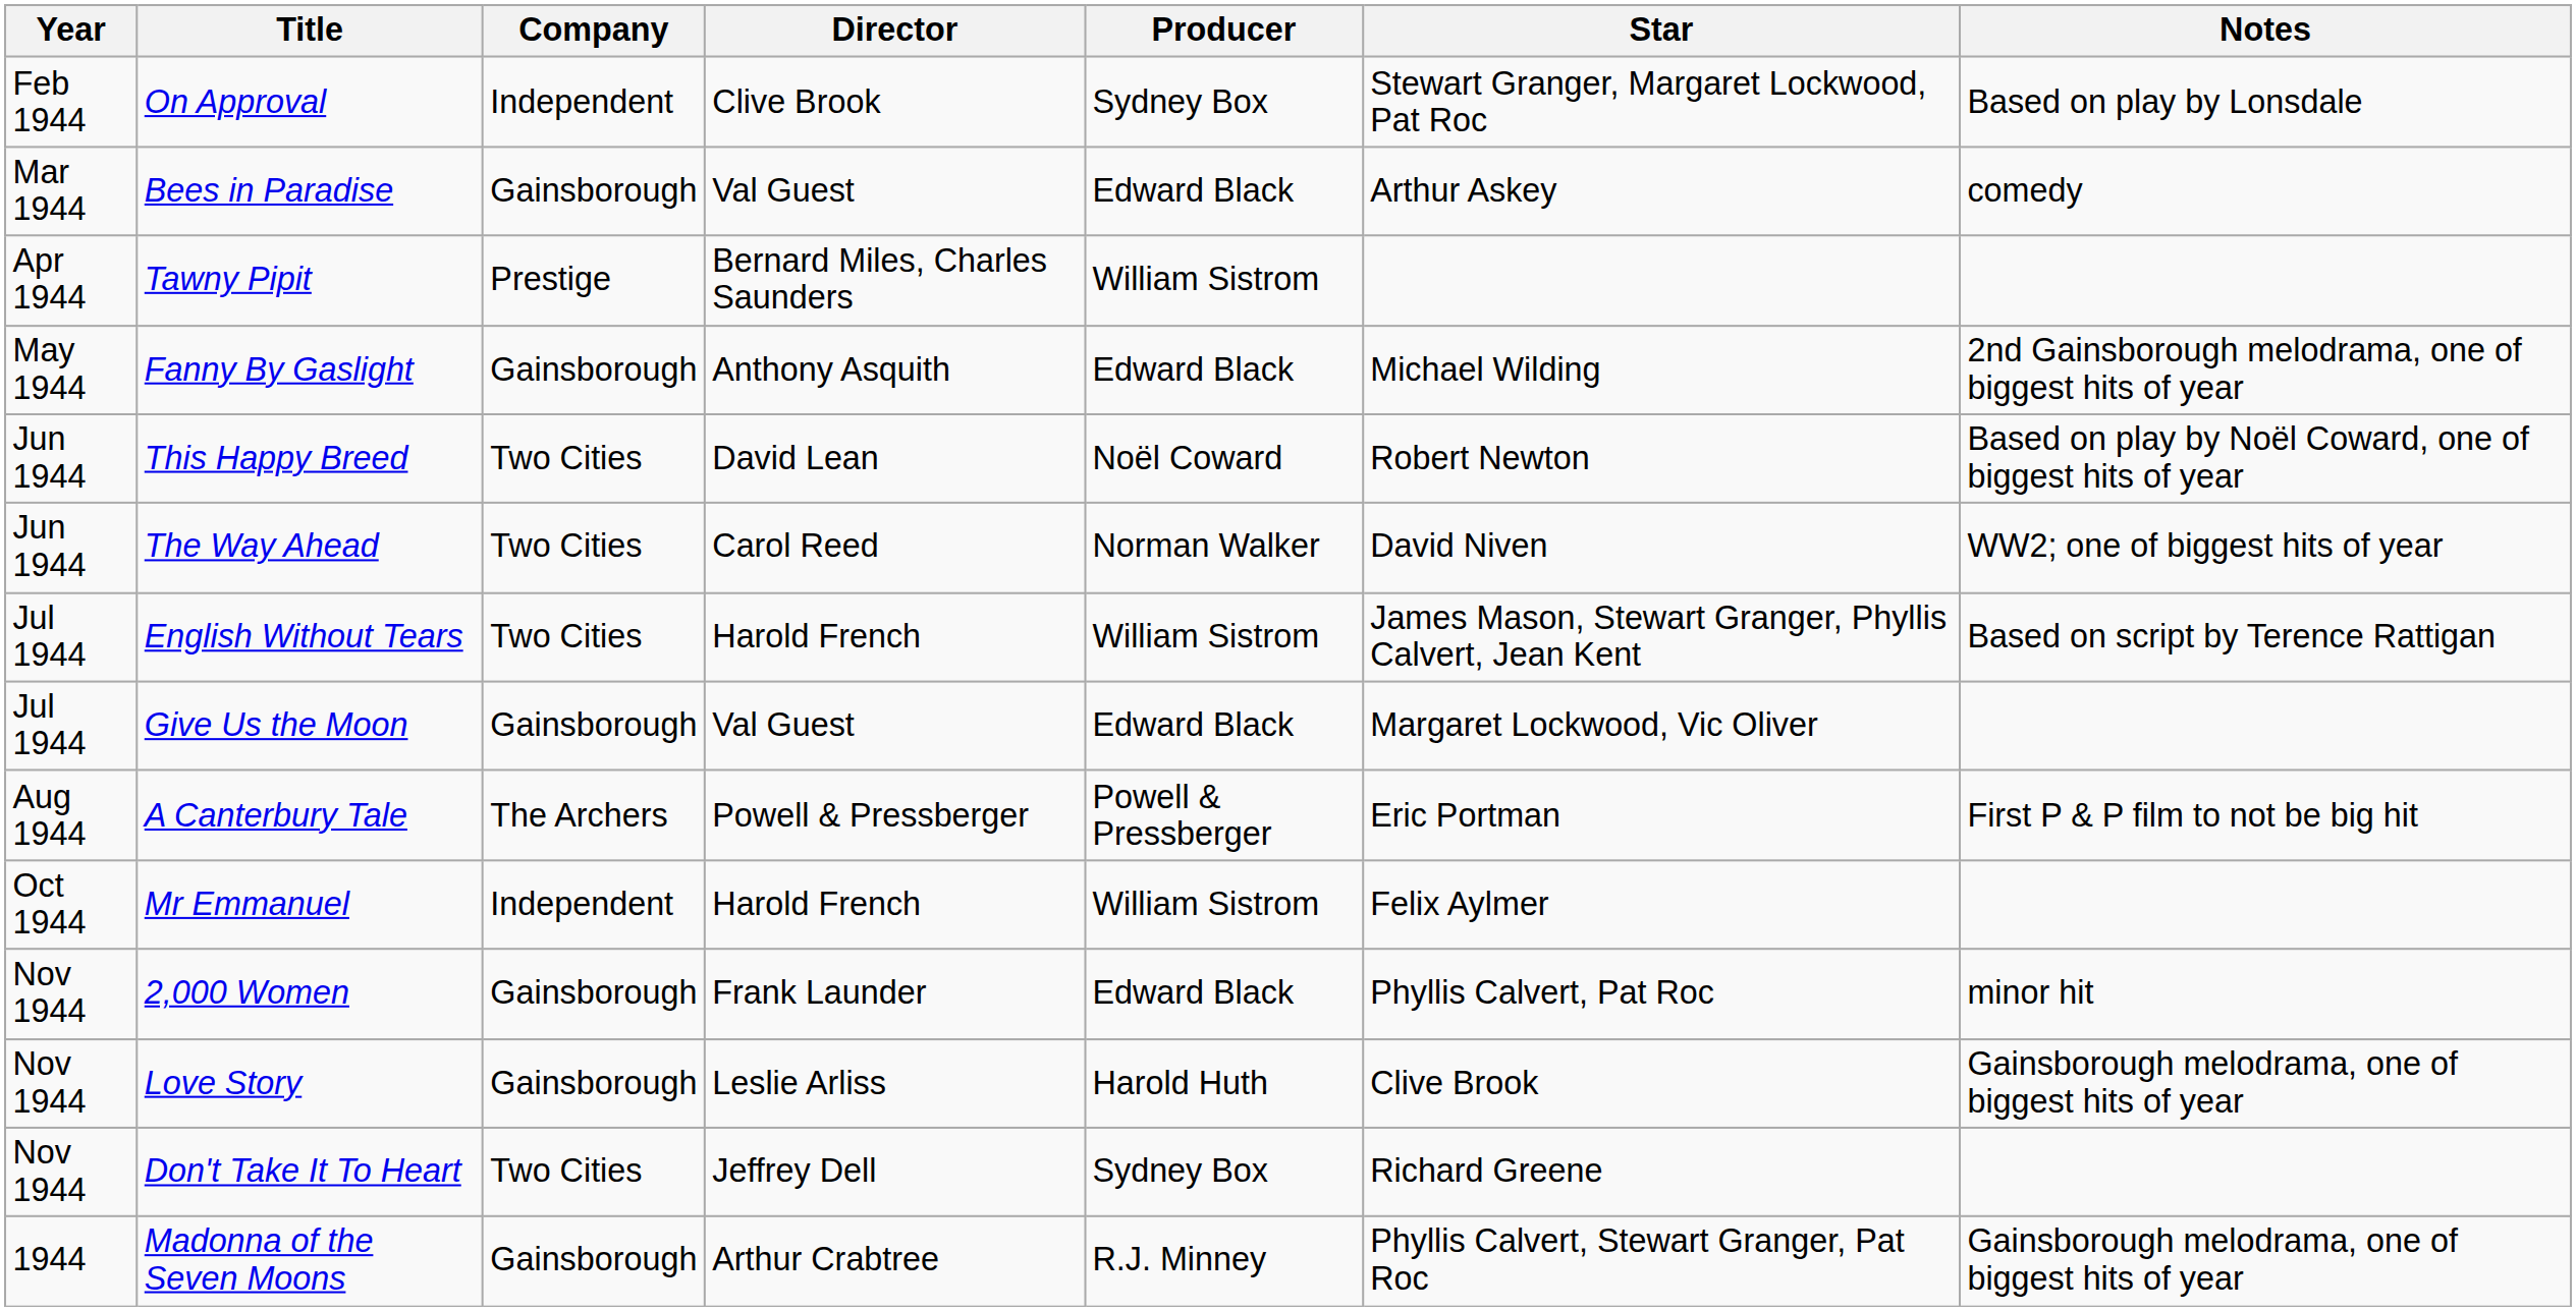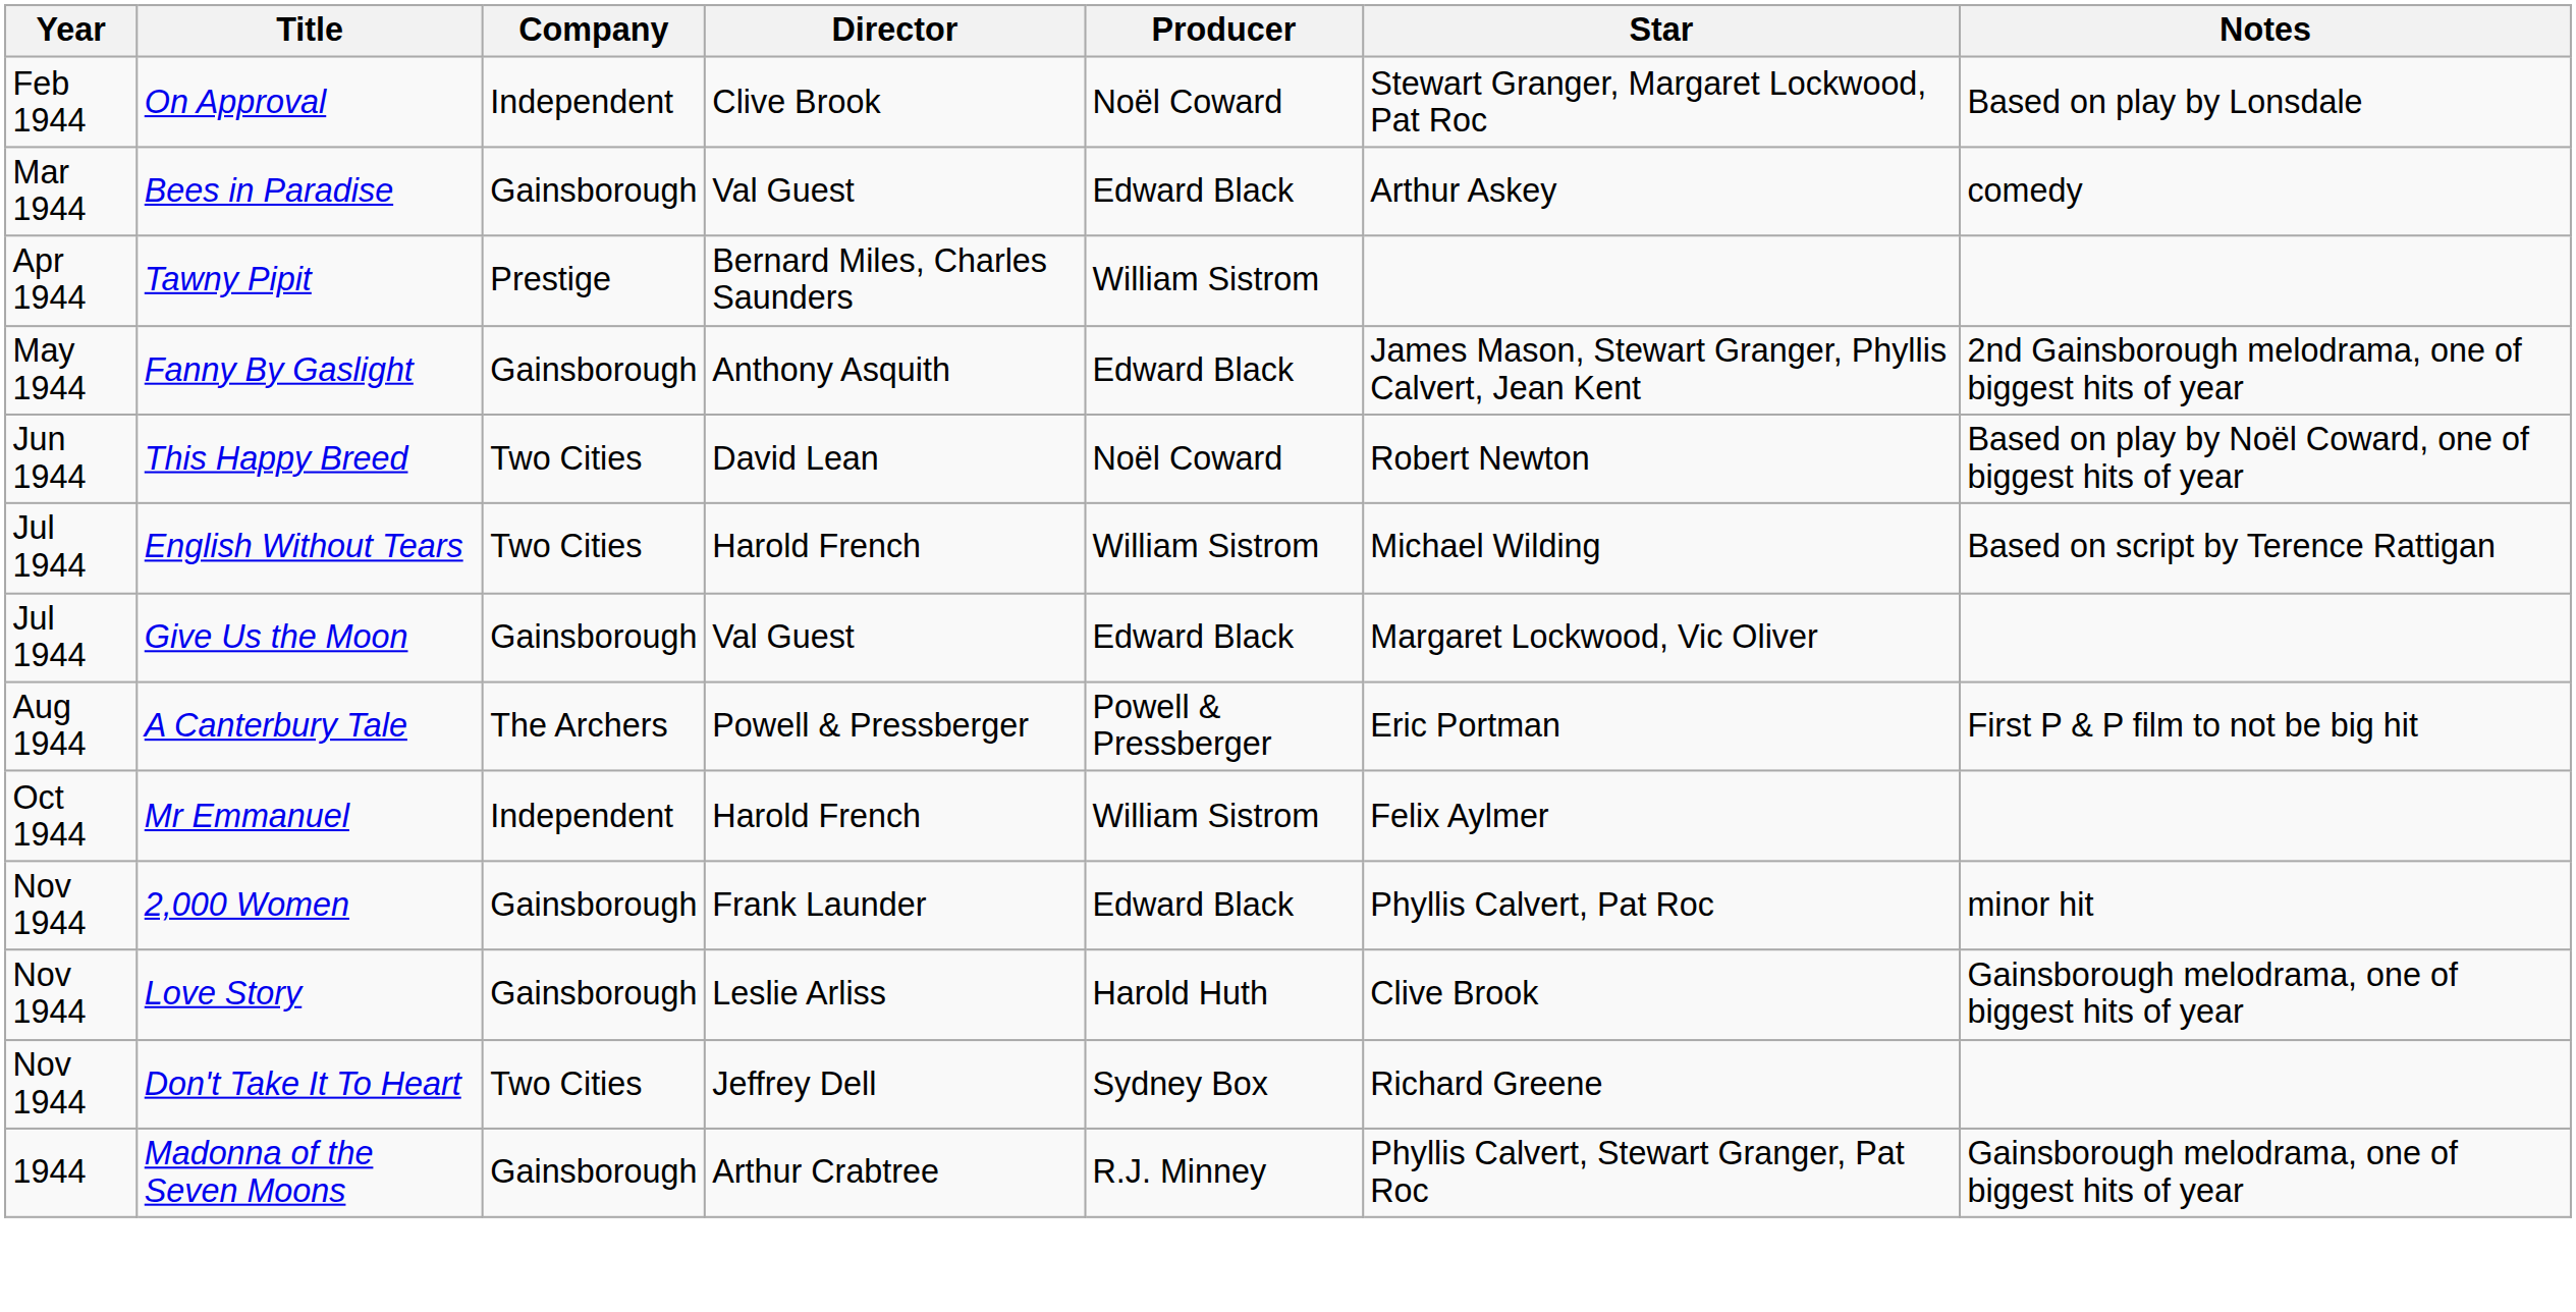On Approval | Producer: Sydney Box -> Noël Coward
Fanny By Gaslight | Star: Michael Wilding -> James Mason, Stewart Granger, Phyllis Calvert, Jean Kent
- row: Jun 1944 | The Way Ahead | Two Cities | Carol Reed | Norman Walker | David Niven | WW2; one of biggest hits of year
English Without Tears | Star: James Mason, Stewart Granger, Phyllis Calvert, Jean Kent -> Michael Wilding
